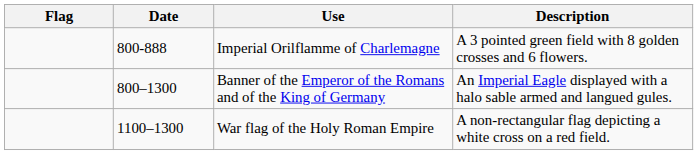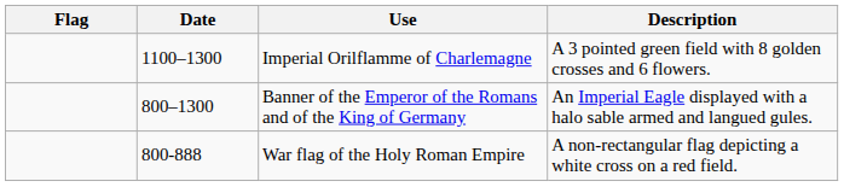Imperial Orilflamme of Charlemagne | Date: 800-888 -> 1100–1300
War flag of the Holy Roman Empire | Date: 1100–1300 -> 800-888
